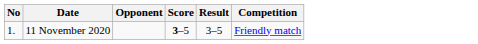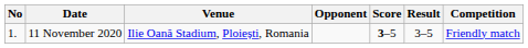+ column: Venue | Ilie Oană Stadium, Ploiești, Romania
